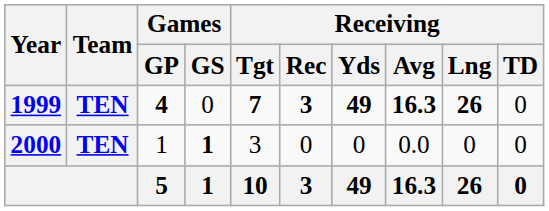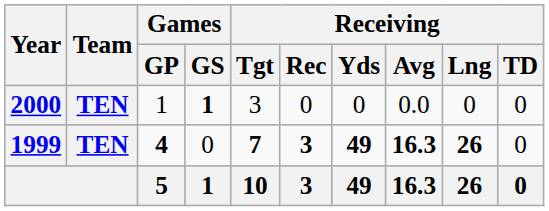rows swapped: 1999 <-> 2000
